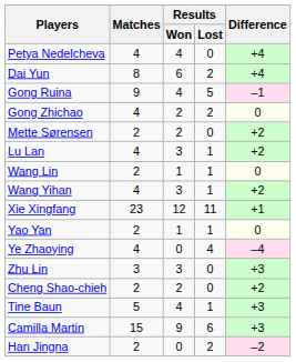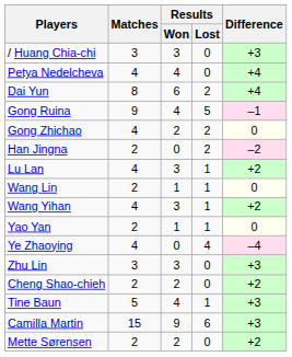+ row: / Huang Chia-chi | 3 | 3 | 0 | +3
rows swapped: Han Jingna <-> Mette Sørensen
- row: Xie Xingfang | 23 | 12 | 11 | +1
